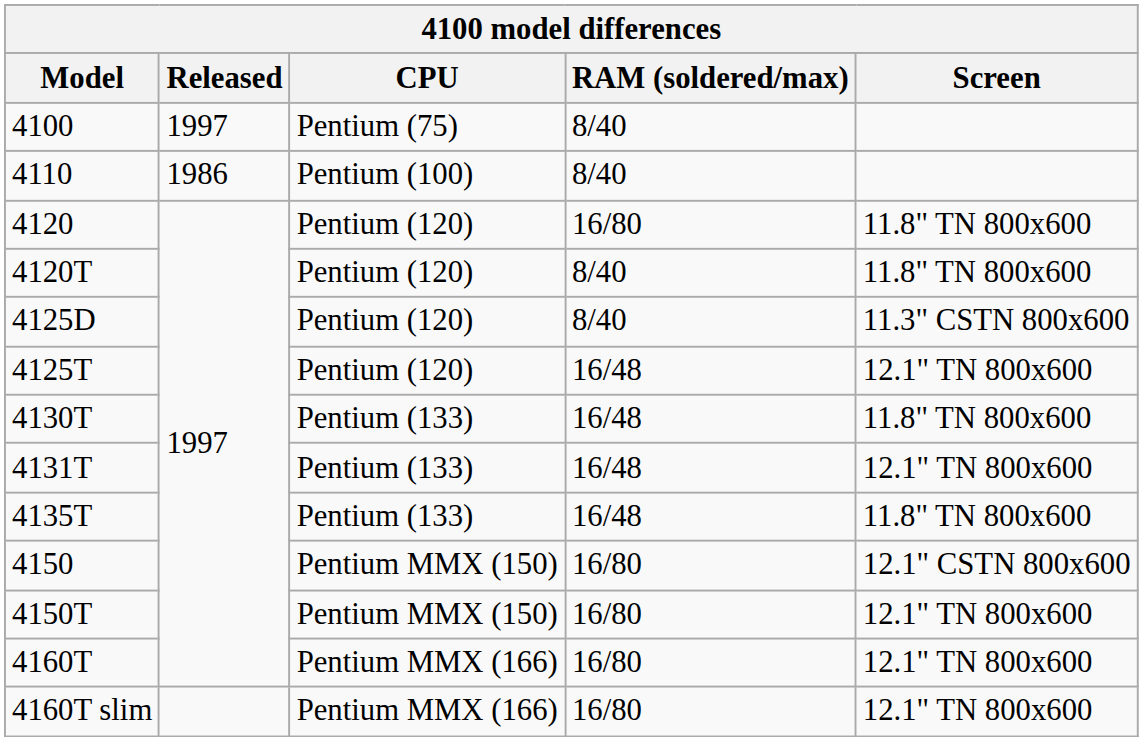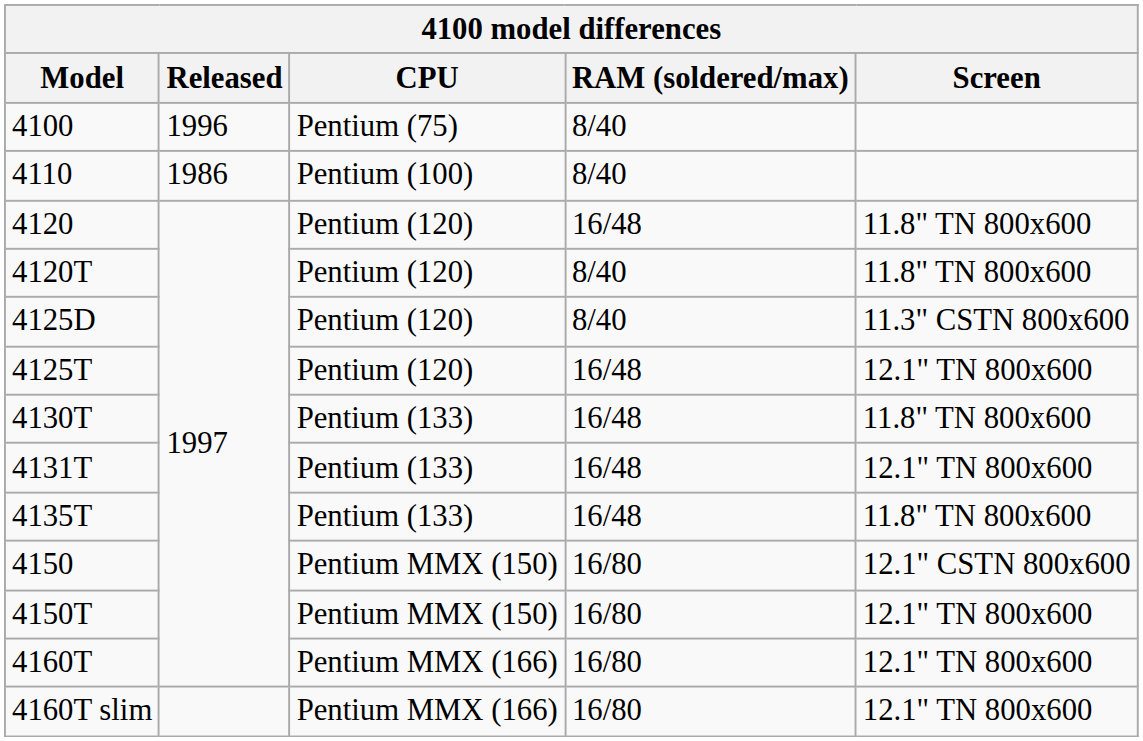4100 | Released: 1997 -> 1996
4120 | RAM (soldered/max): 16/80 -> 16/48
